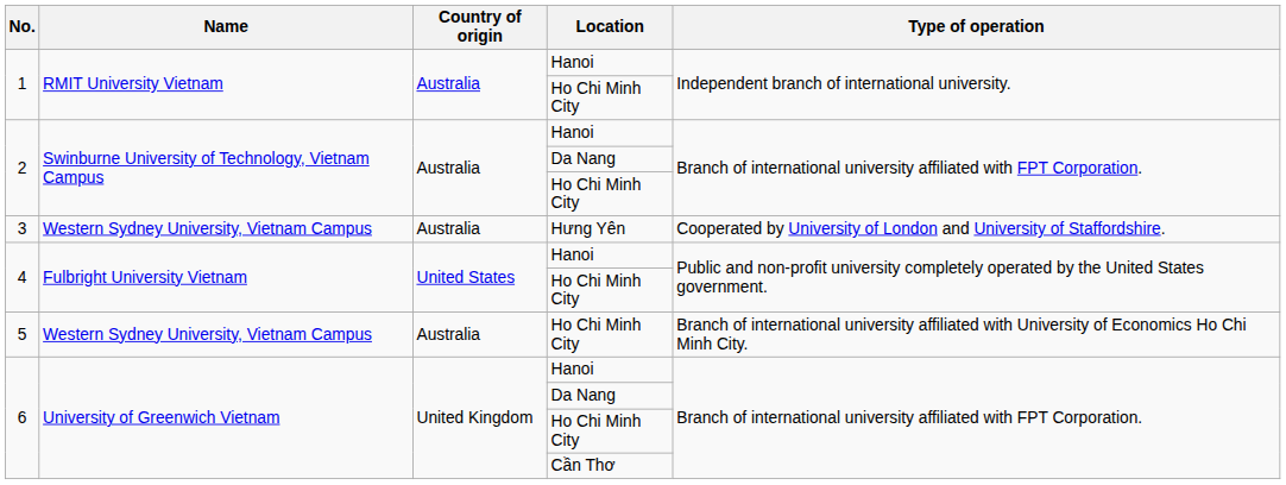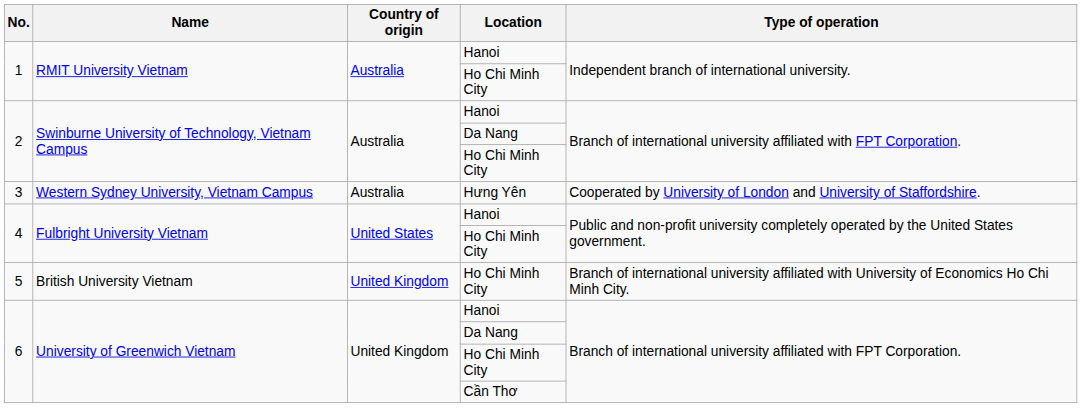5 | Name: Western Sydney University, Vietnam Campus -> British University Vietnam
5 | Country of origin: Australia -> United Kingdom
